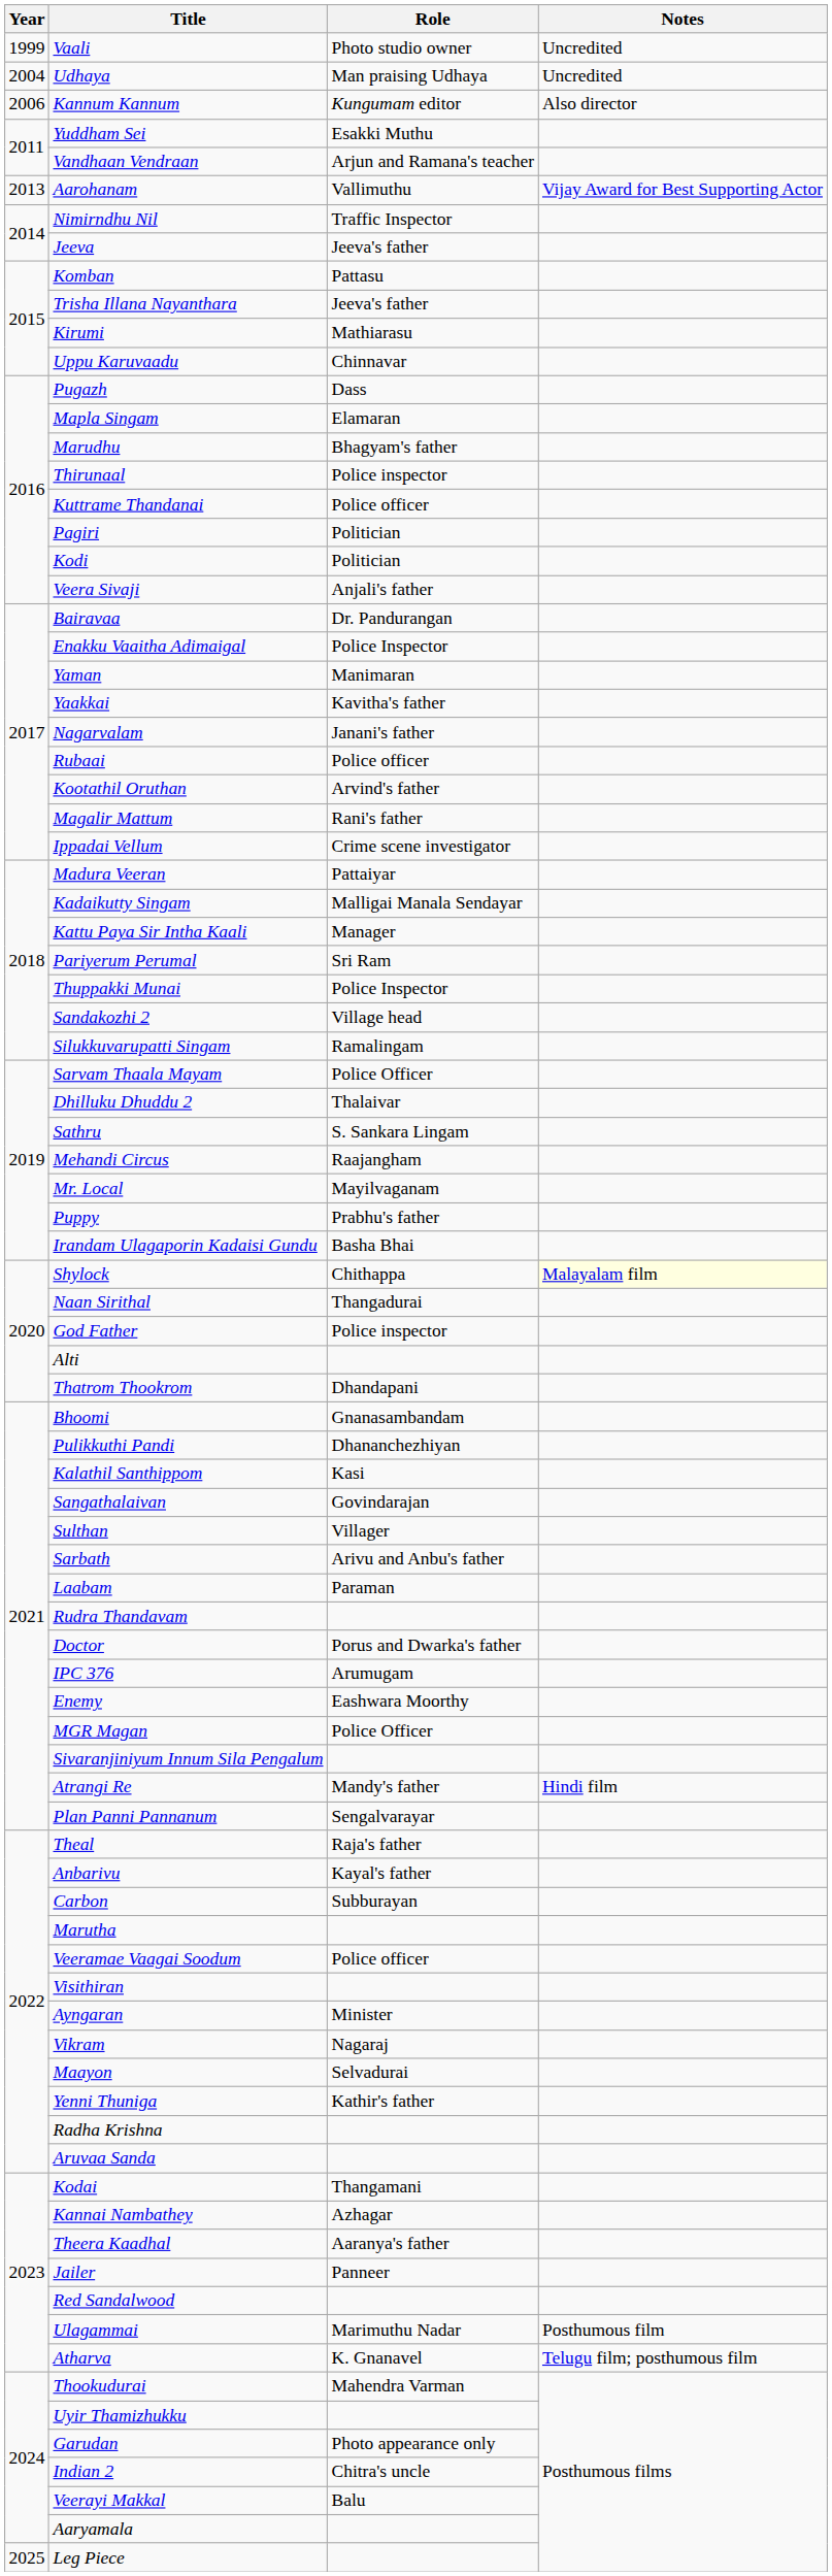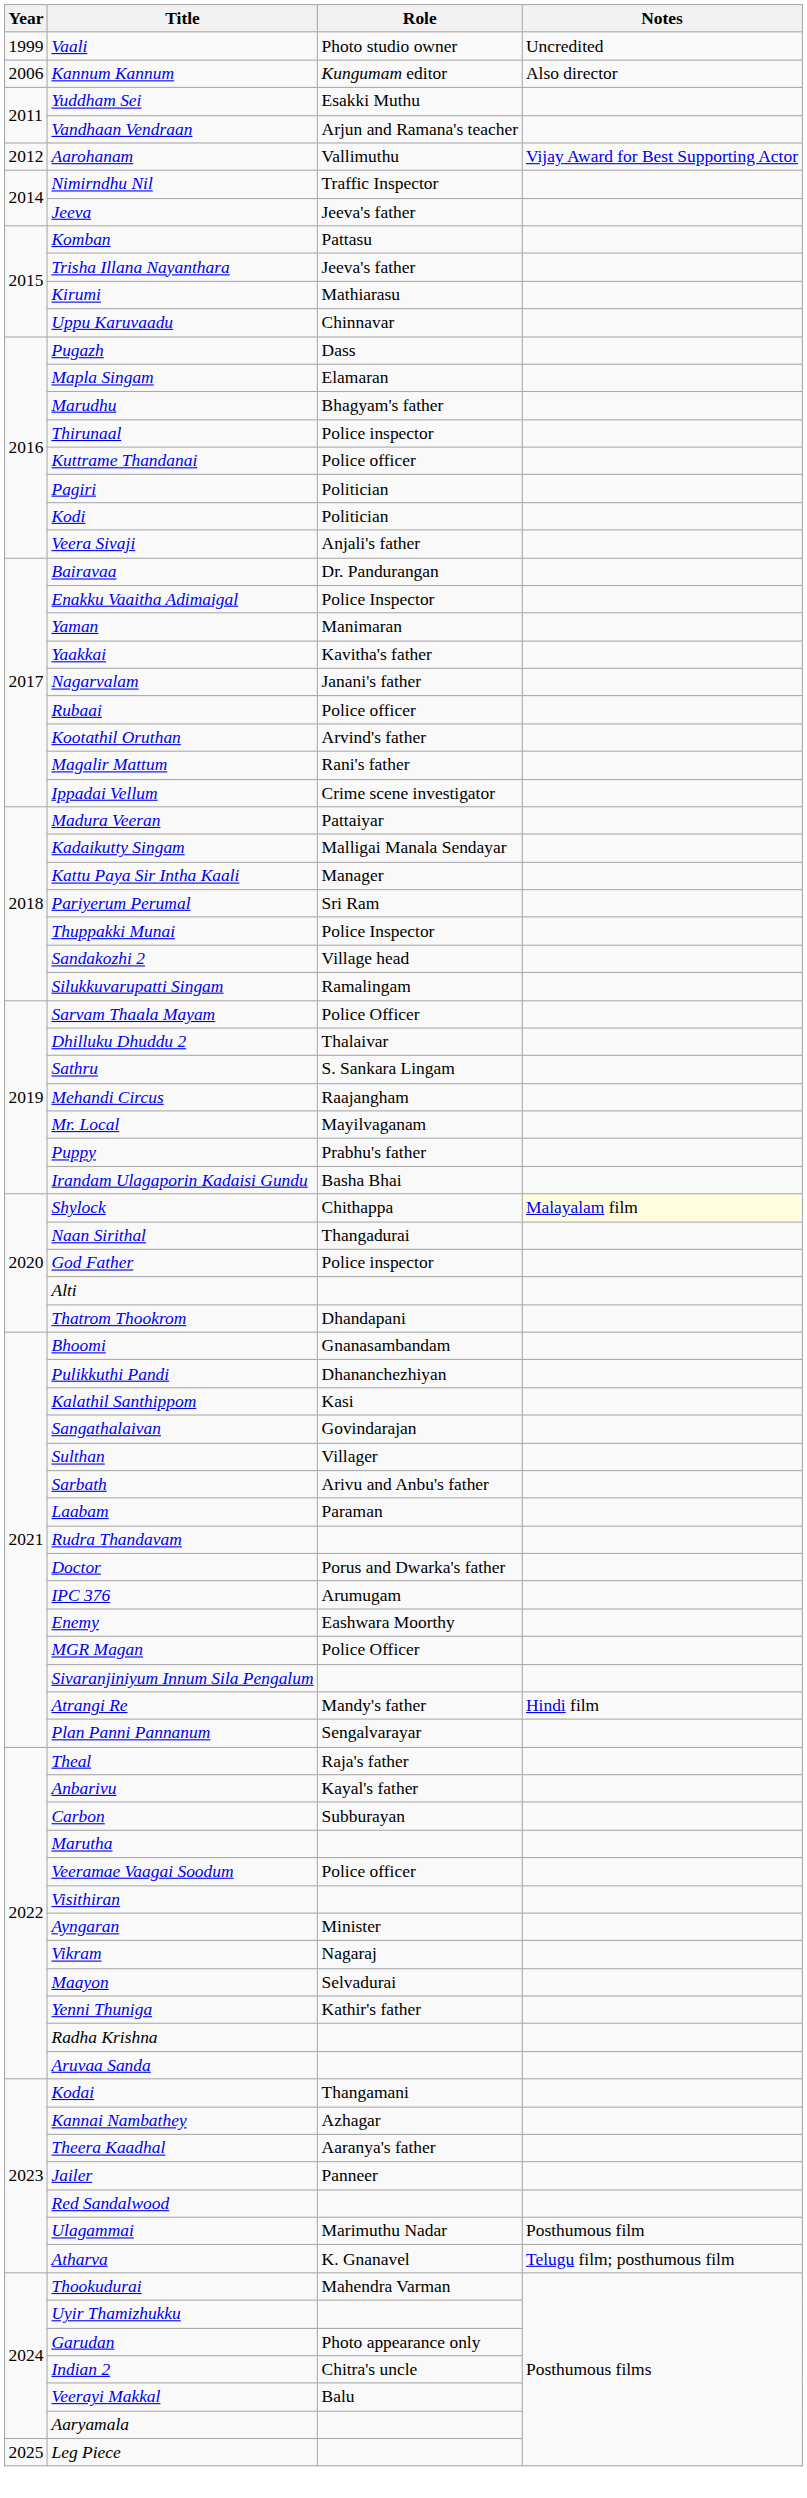- row: 2004 | Udhaya | Man praising Udhaya | Uncredited
Aarohanam | Year: 2013 -> 2012
